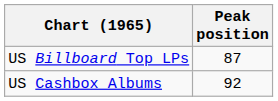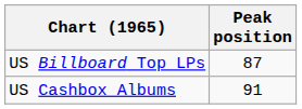US Cashbox Albums | Peak position: 92 -> 91
